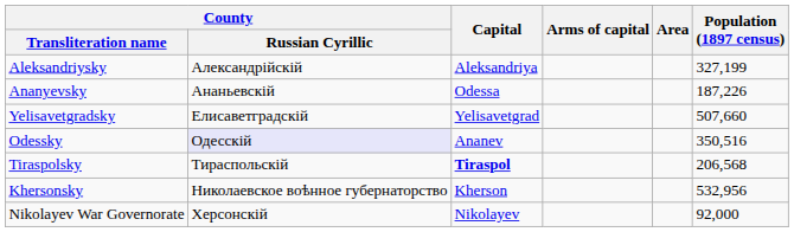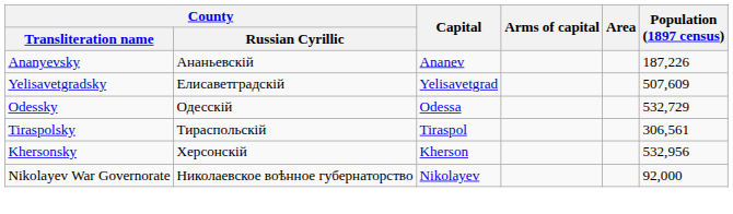- row: Aleksandriysky | Александрійскій | Aleksandriya | 327,199
Ananyevsky | Capital: Odessa -> Ananev
Yelisavetgradsky | Population (1897 census): 507,660 -> 507,609
Odessky | County / Russian Cyrillic: lavender background -> no background
Odessky | Capital: Ananev -> Odessa
Odessky | Population (1897 census): 350,516 -> 532,729
Tiraspolsky | Capital: bold -> normal
Tiraspolsky | Population (1897 census): 206,568 -> 306,561
Khersonsky | County / Russian Cyrillic: Николаевское воѣнное губернаторство -> Херсонскій
Nikolayev War Governorate | County / Russian Cyrillic: Херсонскій -> Николаевское воѣнное губернаторство
